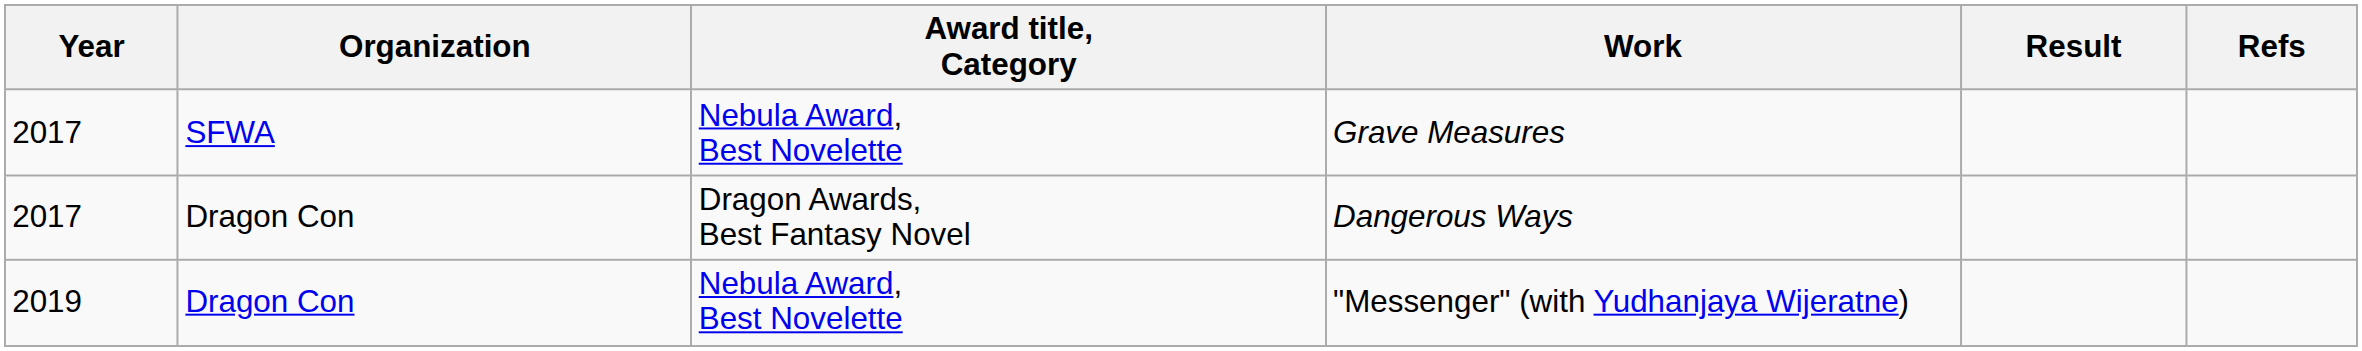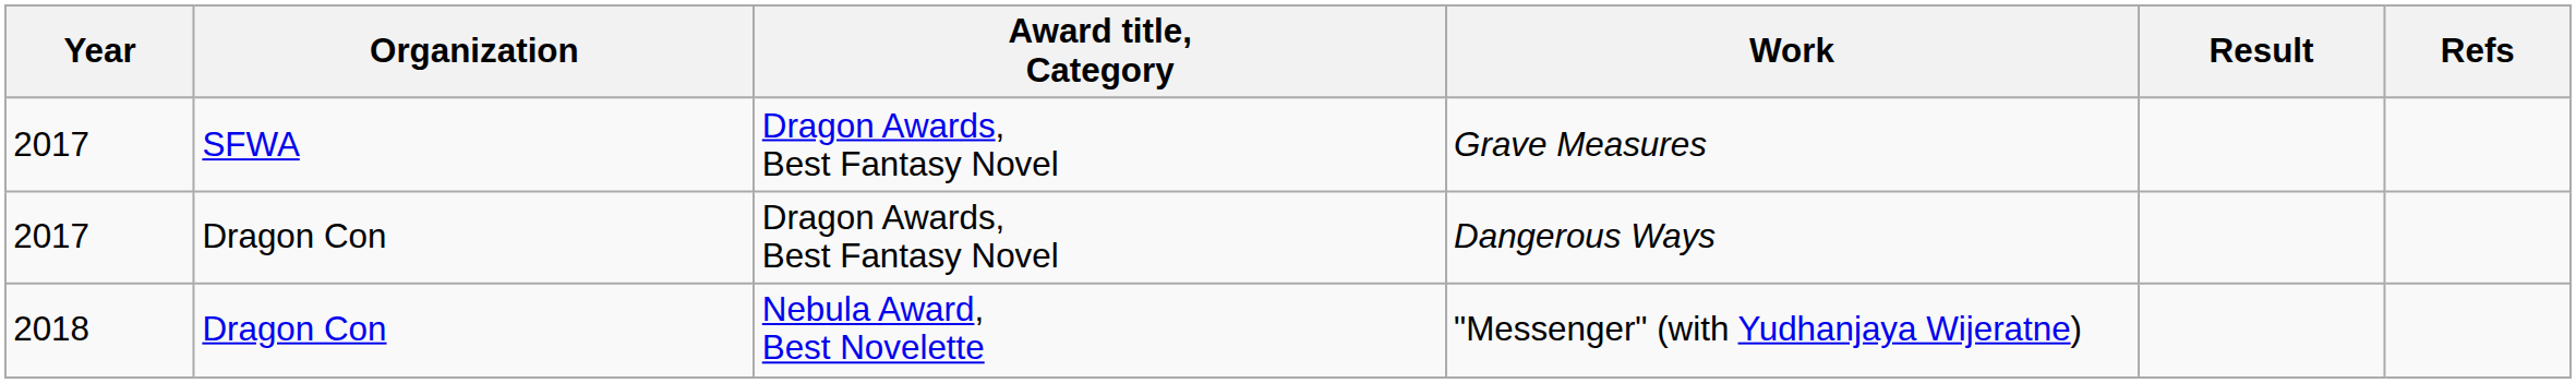Grave Measures | Award title, Category: Nebula Award, Best Novelette -> Dragon Awards, Best Fantasy Novel
"Messenger" (with Yudhanjaya Wijeratne) | Year: 2019 -> 2018
